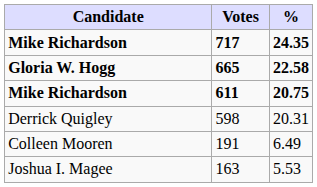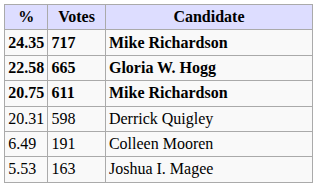columns swapped: Candidate <-> %
